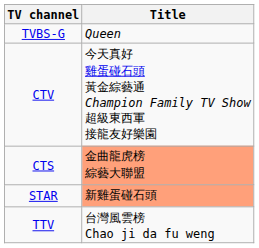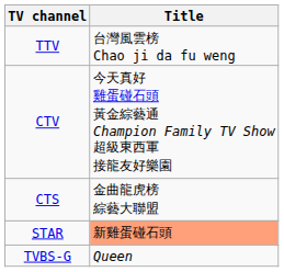rows swapped: TTV <-> TVBS-G
CTS | Title: lightsalmon background -> no background
